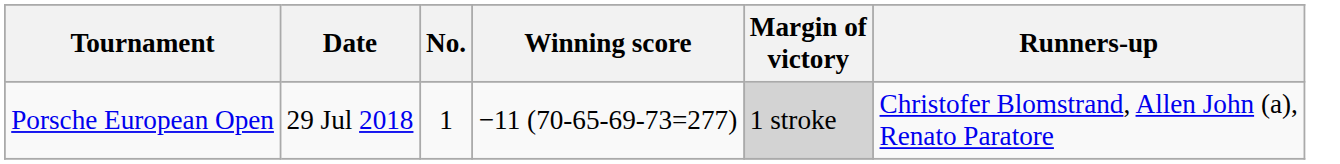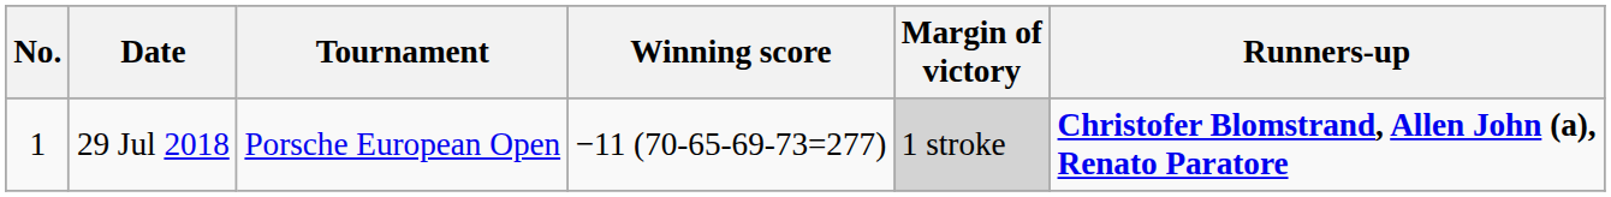columns swapped: No. <-> Tournament
29 Jul 2018 | Runners-up: normal -> bold
